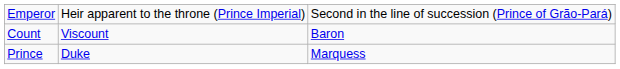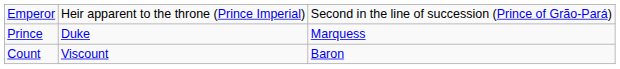rows swapped: Prince <-> Count
